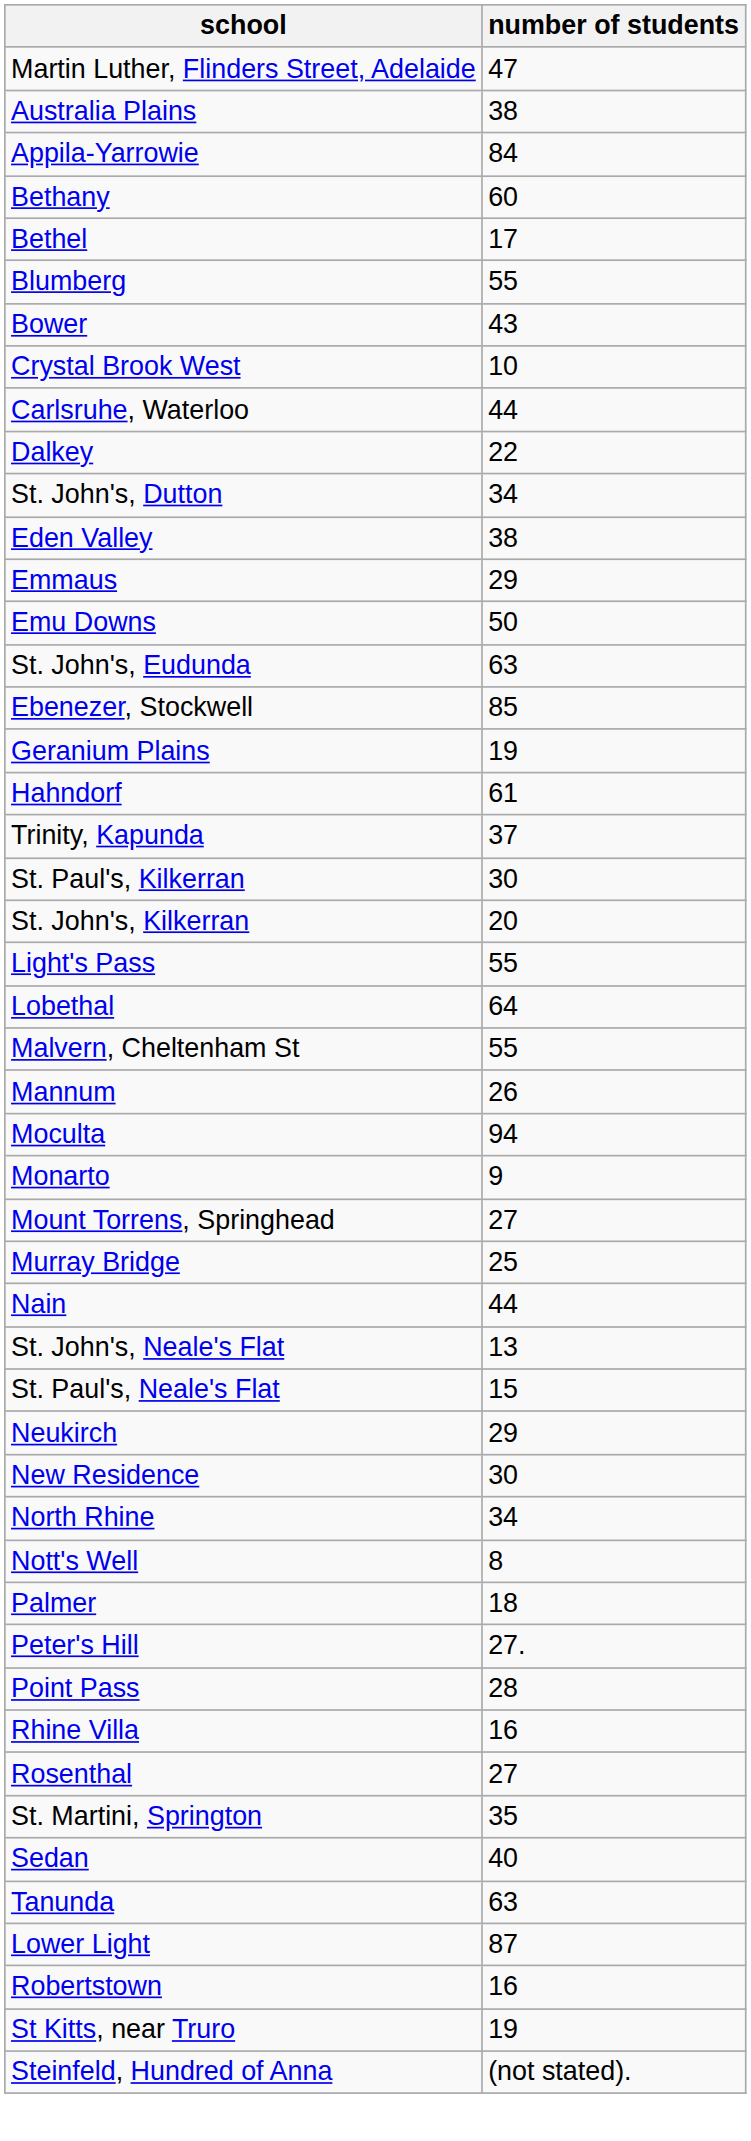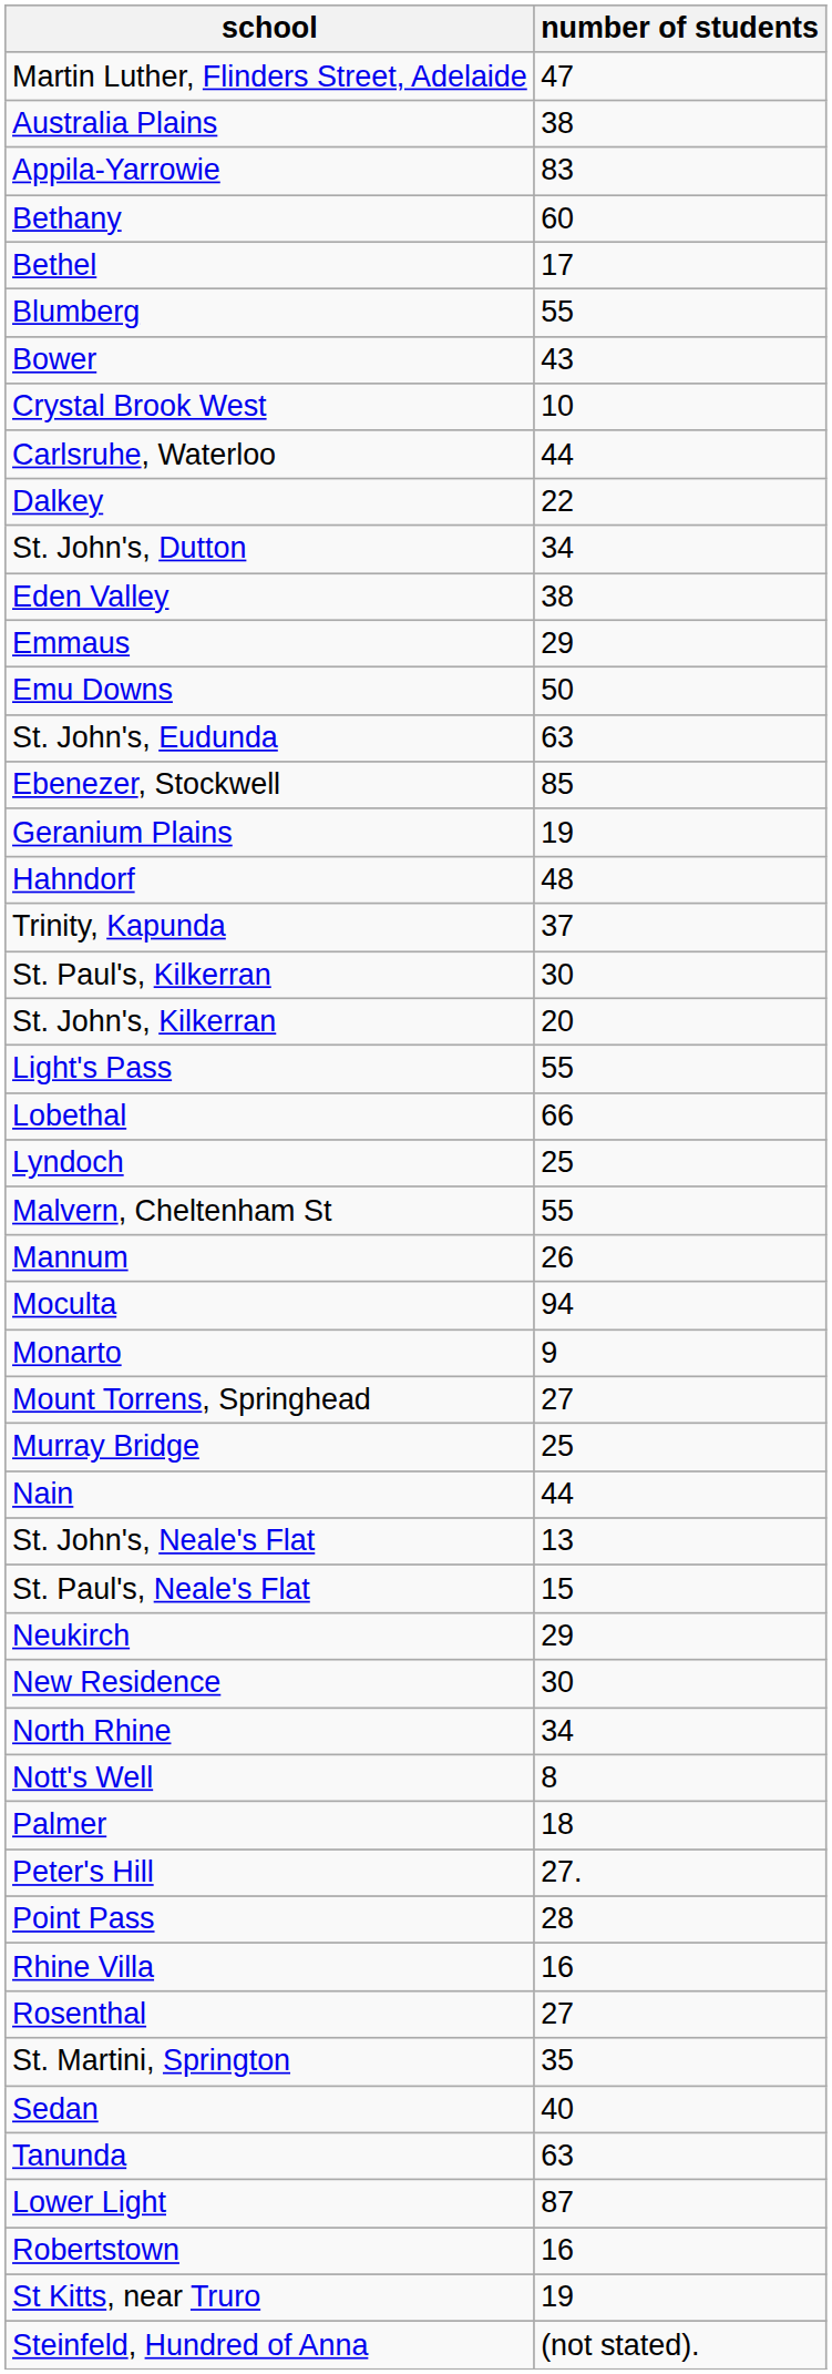Appila-Yarrowie | number of students: 84 -> 83
Hahndorf | number of students: 61 -> 48
Lobethal | number of students: 64 -> 66
+ row: Lyndoch | 25
